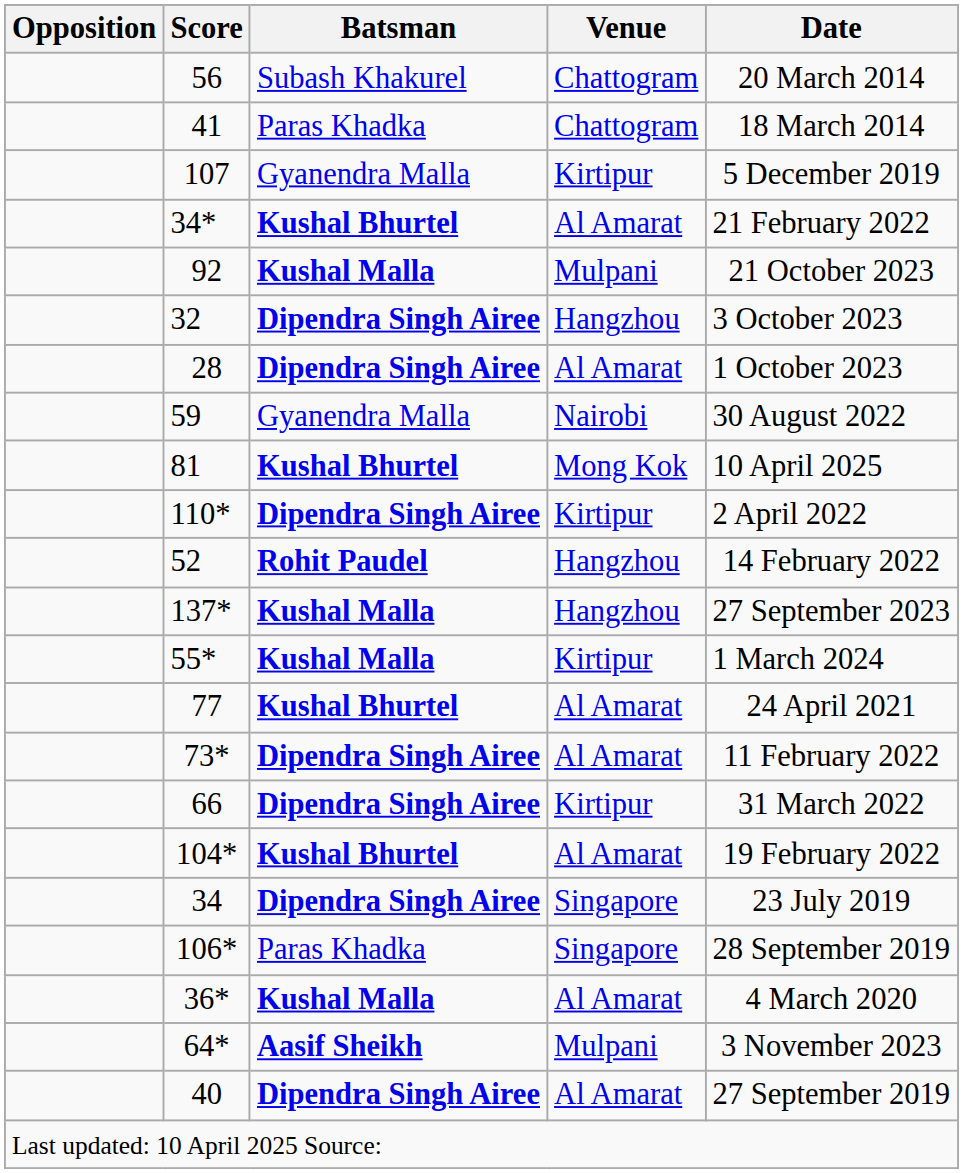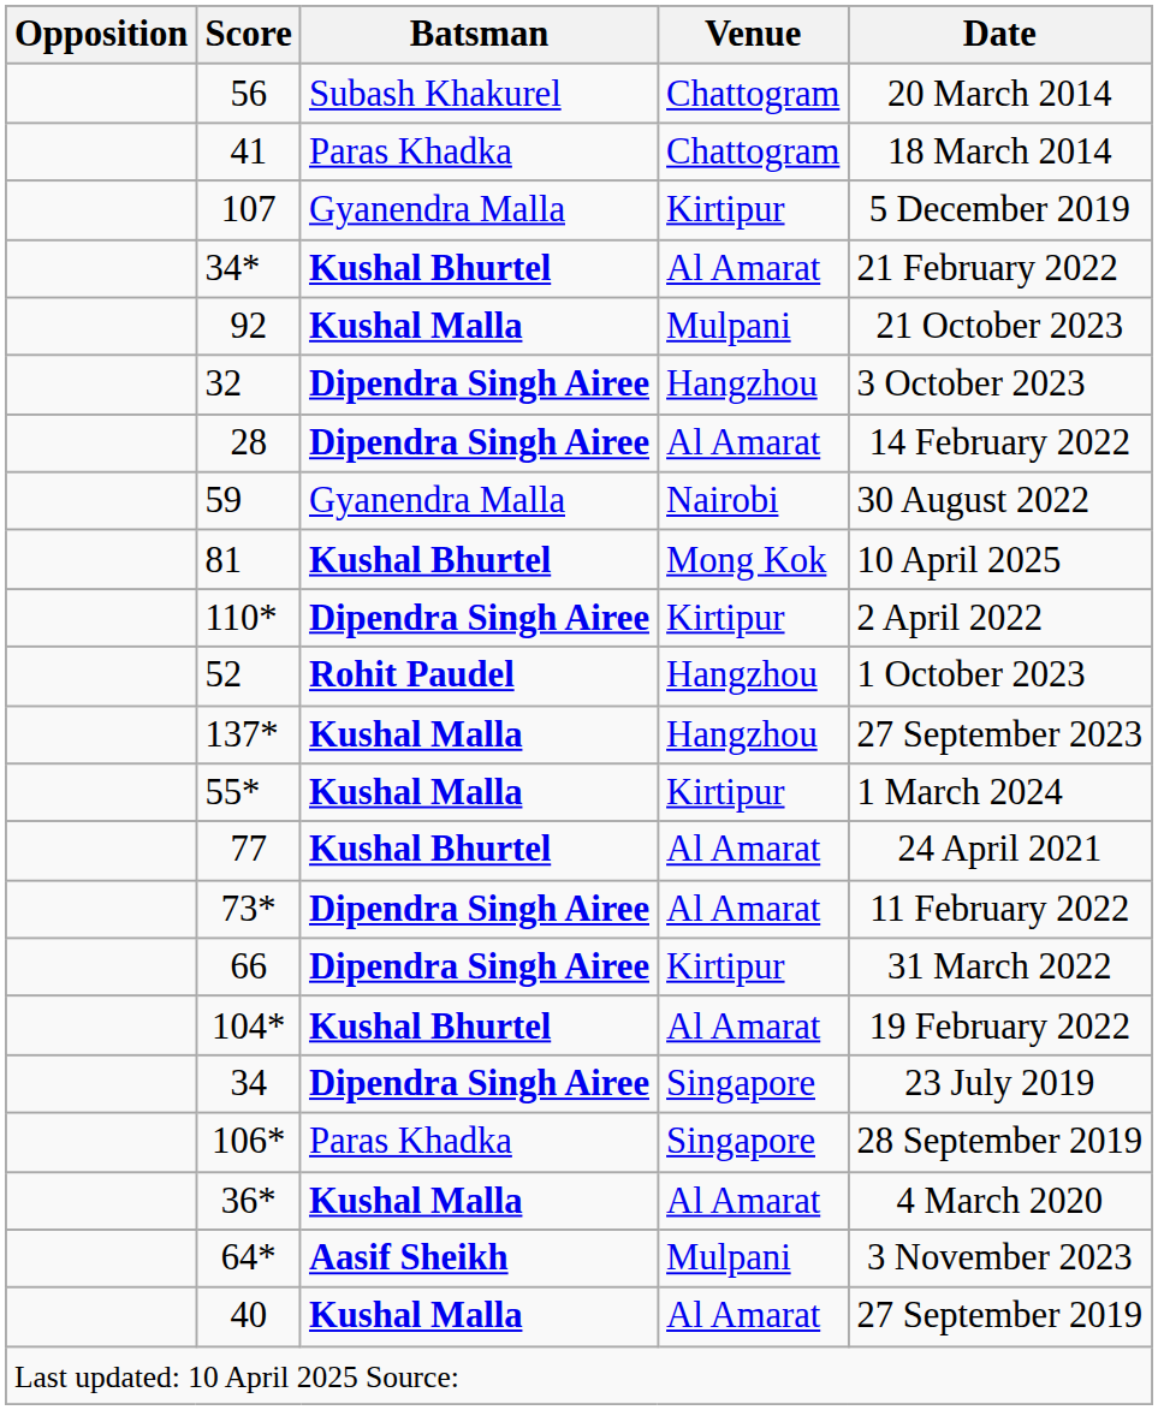28 | Date: 1 October 2023 -> 14 February 2022
52 | Date: 14 February 2022 -> 1 October 2023
40 | Batsman: Dipendra Singh Airee -> Kushal Malla
